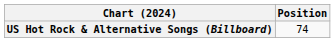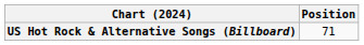US Hot Rock & Alternative Songs (Billboard) | Position: 74 -> 71
